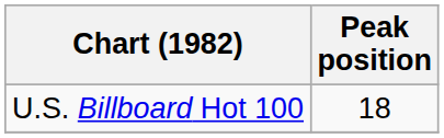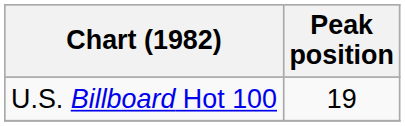U.S. Billboard Hot 100 | Peak position: 18 -> 19
